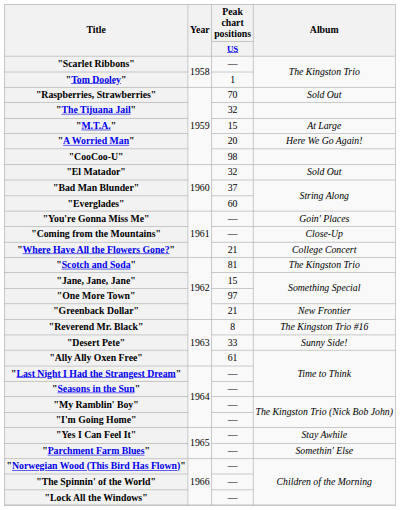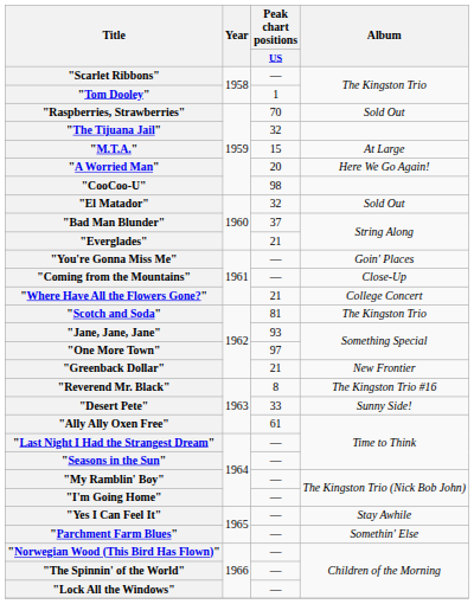"Everglades" | Peak chart positions / US: 60 -> 21
"Jane, Jane, Jane" | Peak chart positions / US: 15 -> 93
